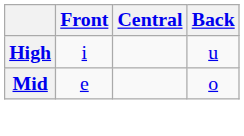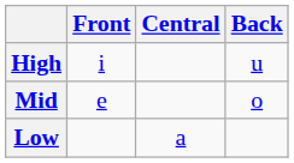+ row: Low | a
